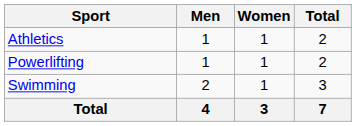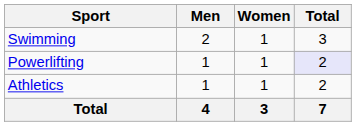rows swapped: Athletics <-> Swimming
Powerlifting | Total: no background -> lavender background
